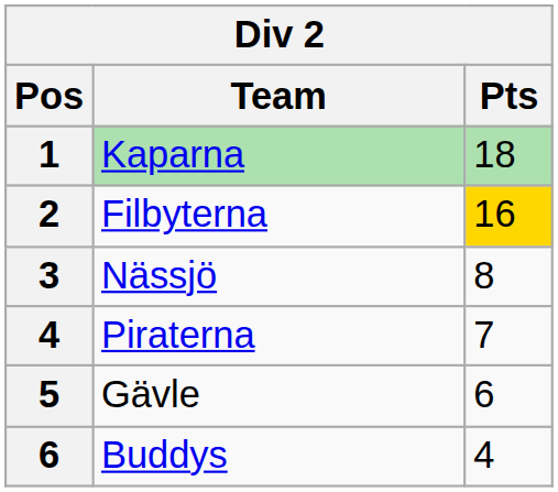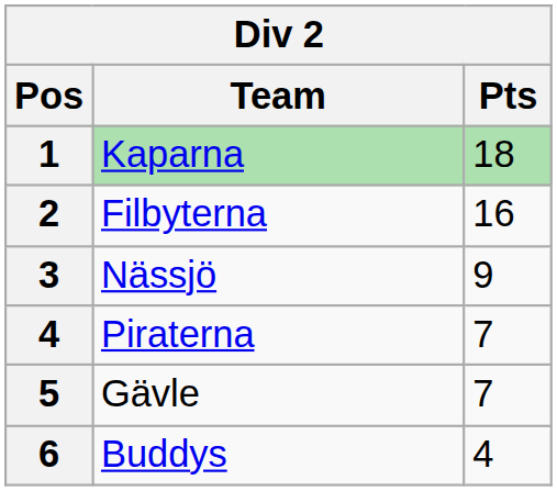Filbyterna | Pts: gold background -> no background
Nässjö | Pts: 8 -> 9
Gävle | Pts: 6 -> 7
